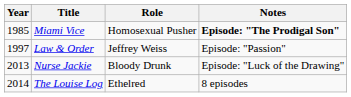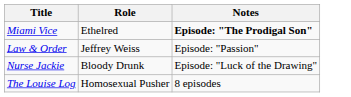- column: Year | 1985 | 1997 | 2013 | 2014
Miami Vice | Role: Homosexual Pusher -> Ethelred
The Louise Log | Role: Ethelred -> Homosexual Pusher
